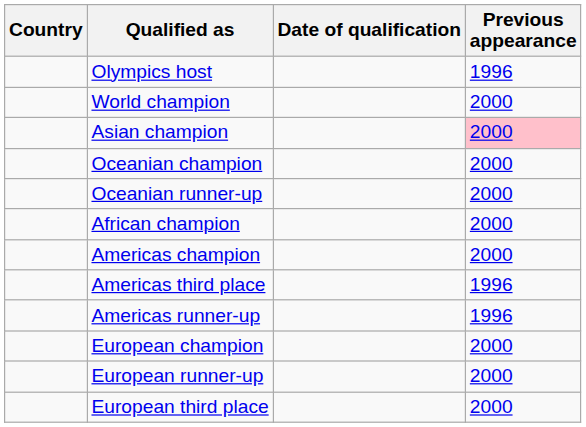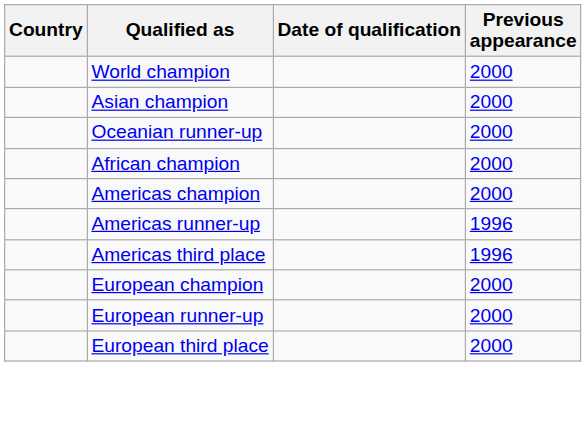- row: Olympics host | 1996
Asian champion | Previous appearance: pink background -> no background
- row: Oceanian champion | 2000
rows swapped: Americas runner-up <-> Americas third place
